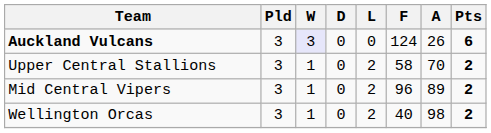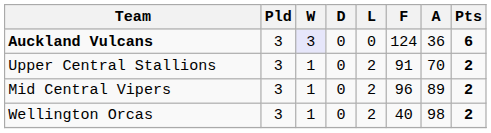Auckland Vulcans | A: 26 -> 36
Upper Central Stallions | F: 58 -> 91
